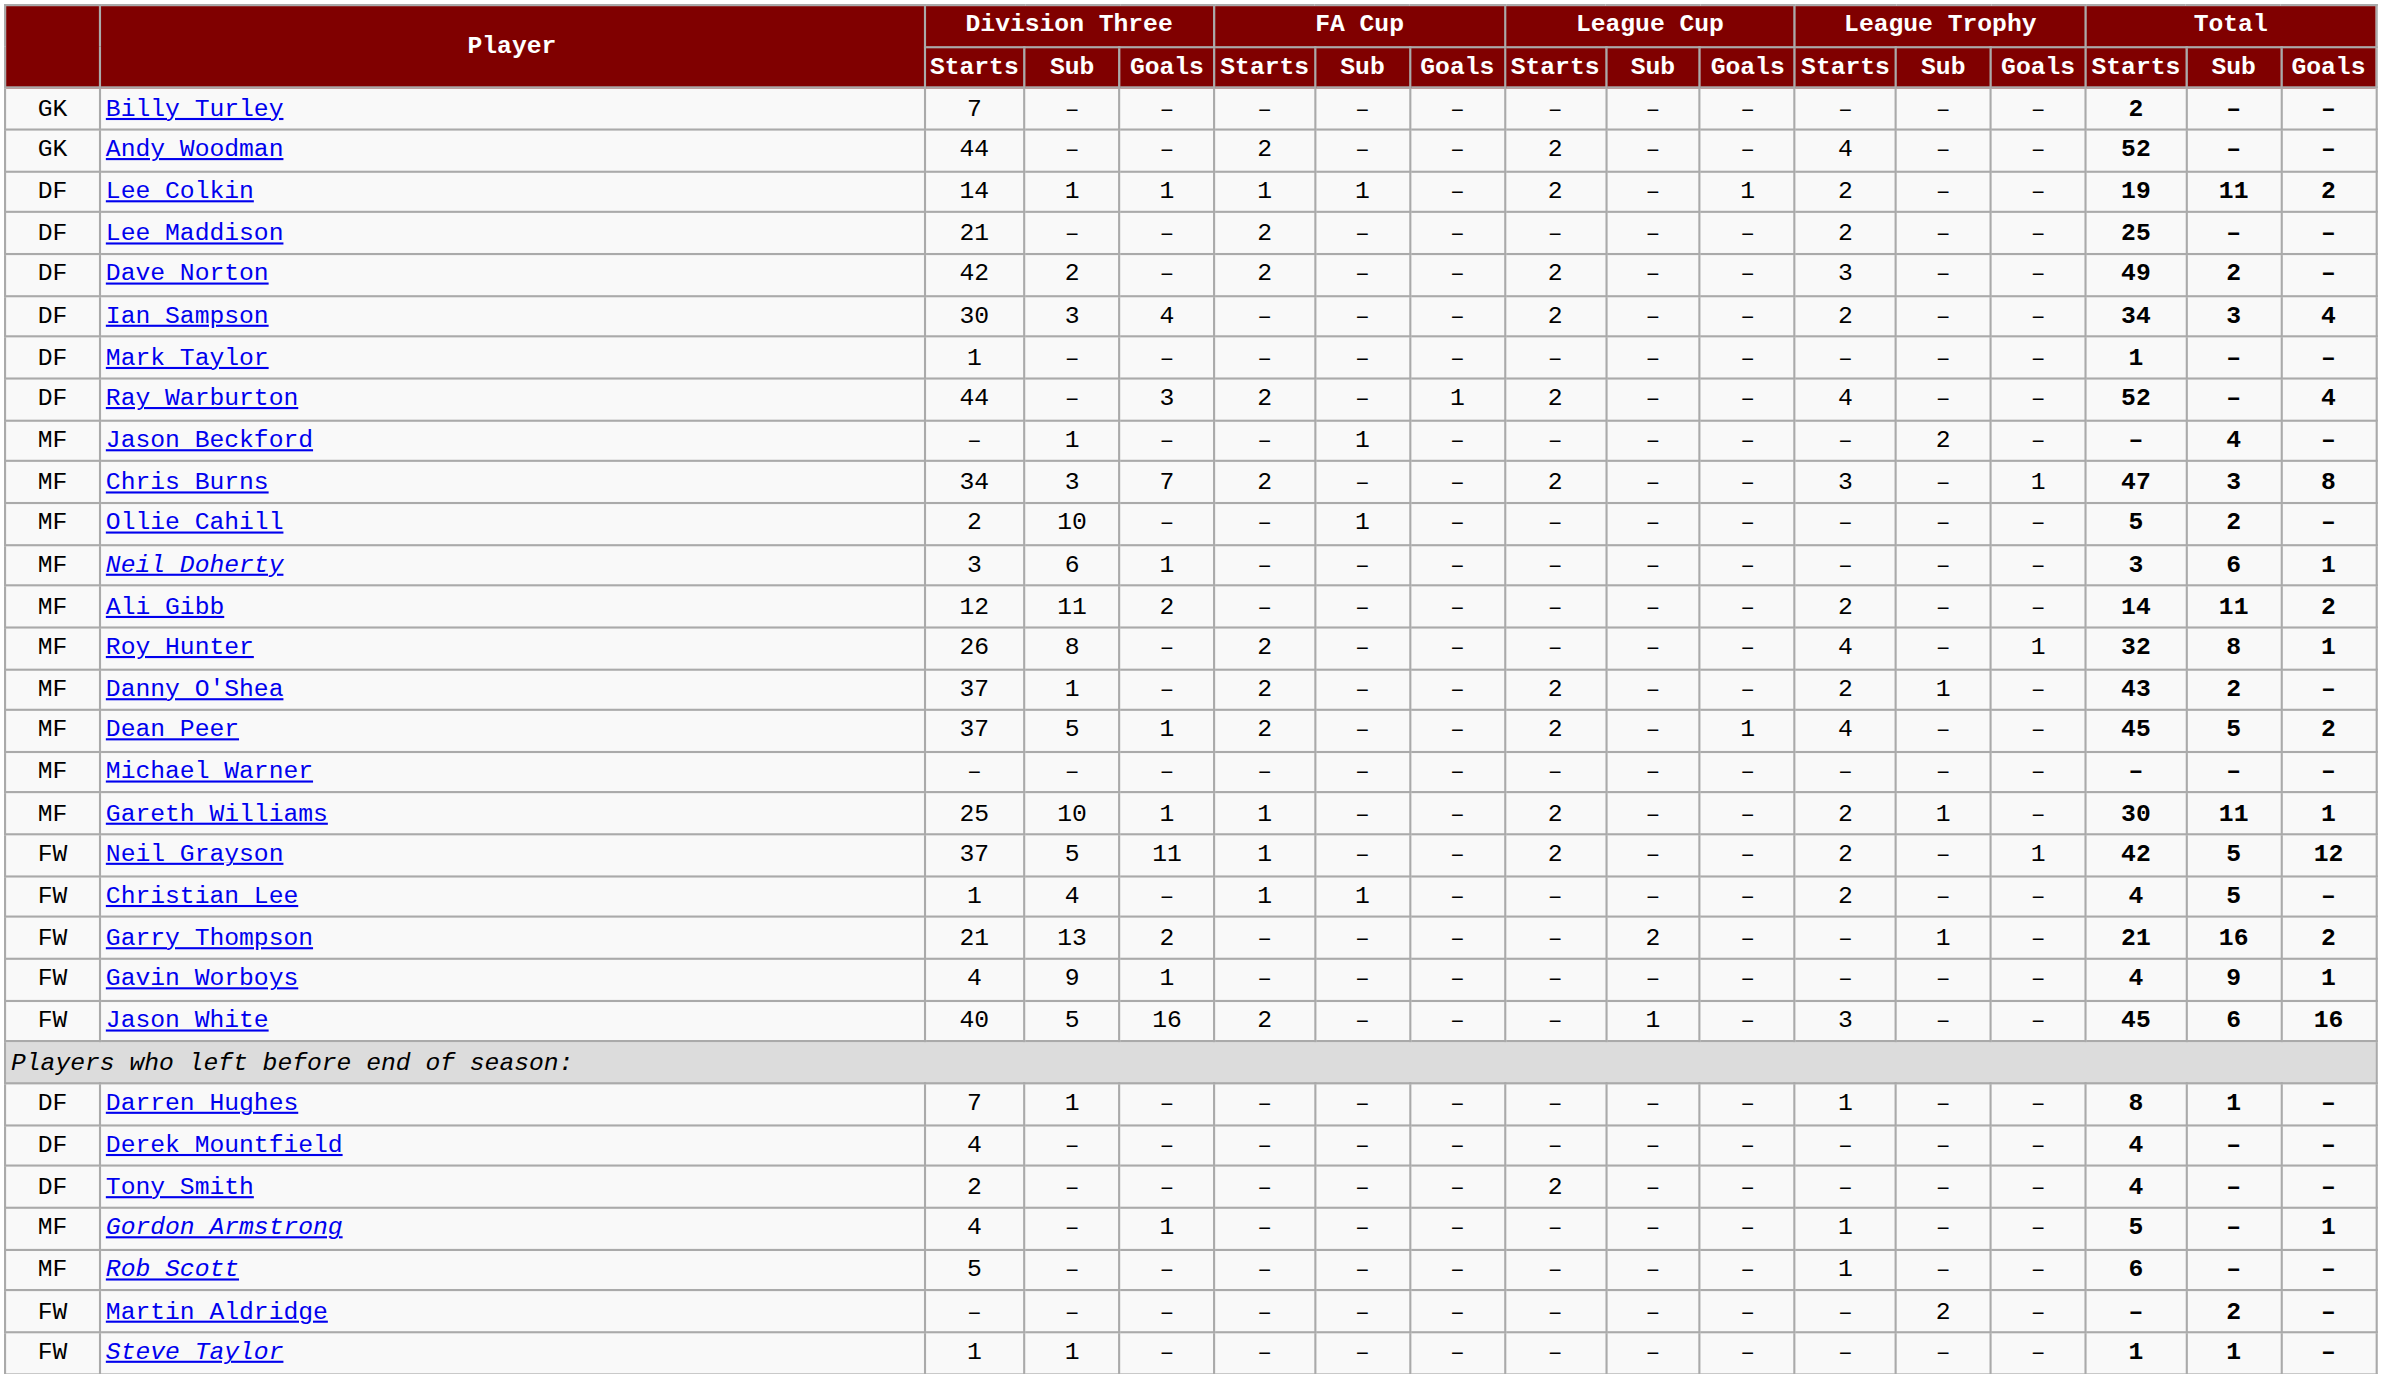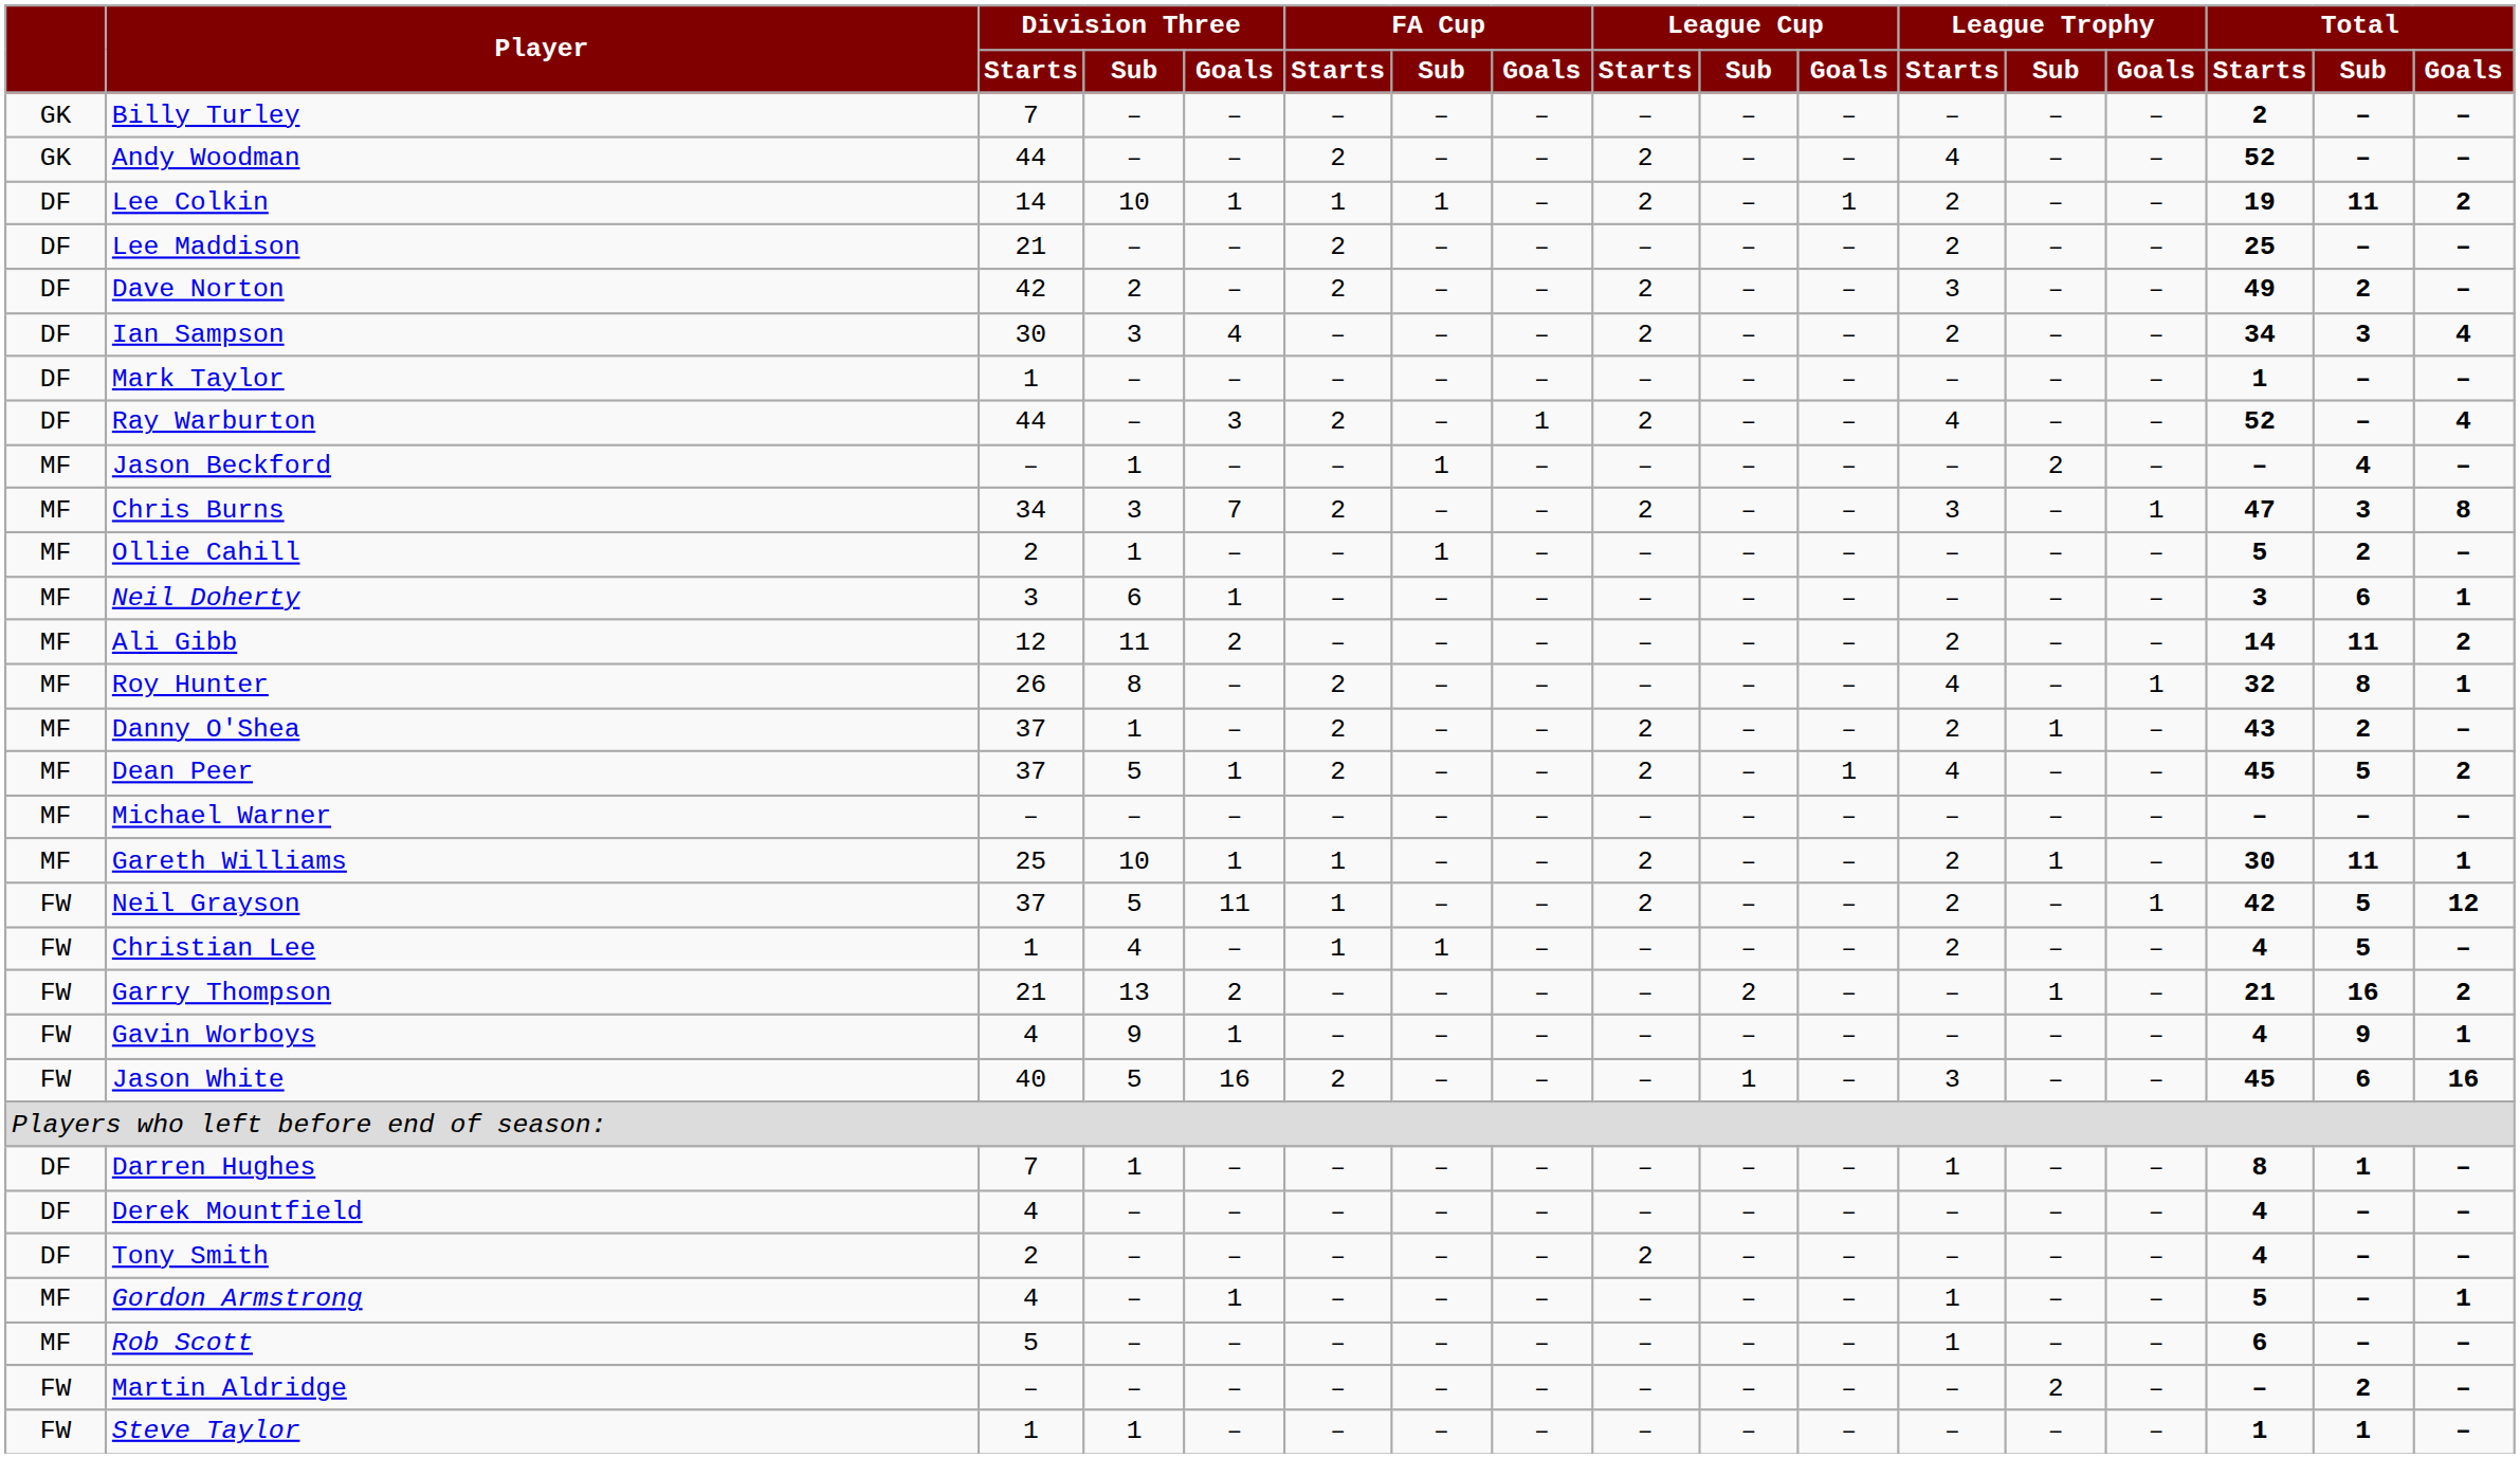Lee Colkin | Division Three / Sub: 1 -> 10
Ollie Cahill | Division Three / Sub: 10 -> 1
